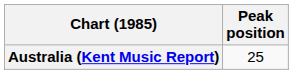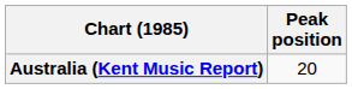Australia (Kent Music Report) | Peak position: 25 -> 20
